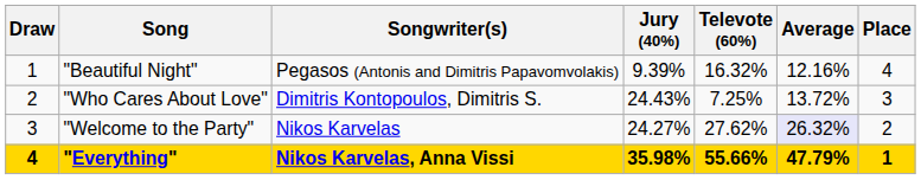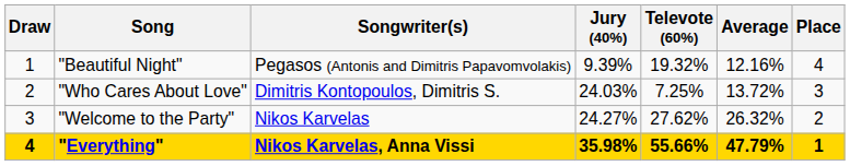"Beautiful Night" | Televote (60%): 16.32% -> 19.32%
"Who Cares About Love" | Jury (40%): 24.43% -> 24.03%
"Welcome to the Party" | Average: lavender background -> no background
